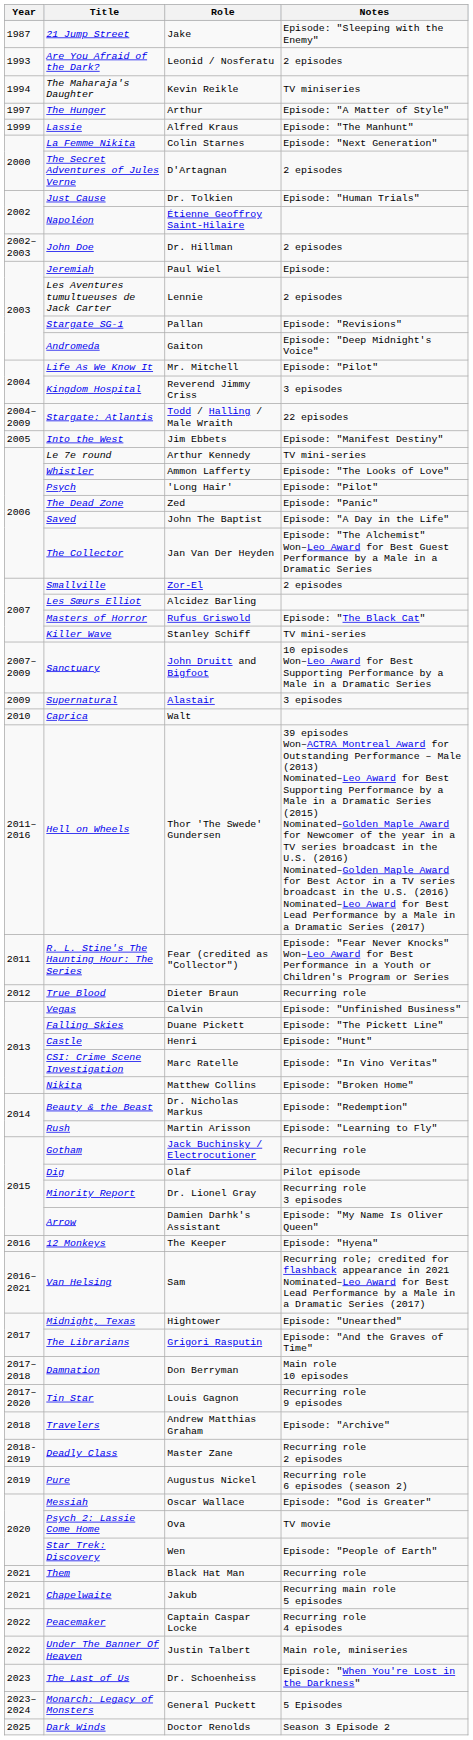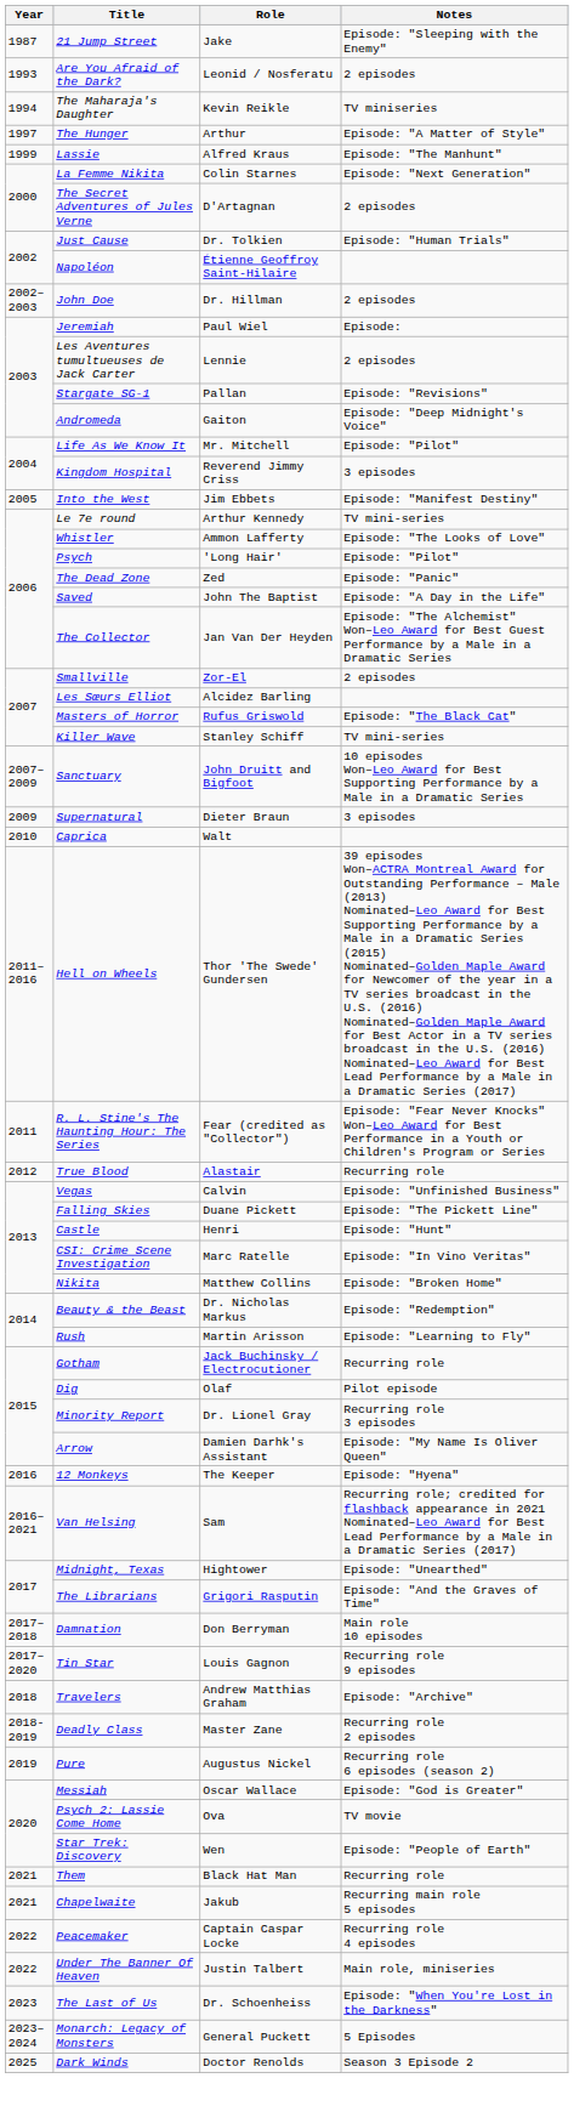- row: 2004–2009 | Stargate: Atlantis | Todd / Halling / Male Wraith | 22 episodes
Supernatural | Role: Alastair -> Dieter Braun
True Blood | Role: Dieter Braun -> Alastair
